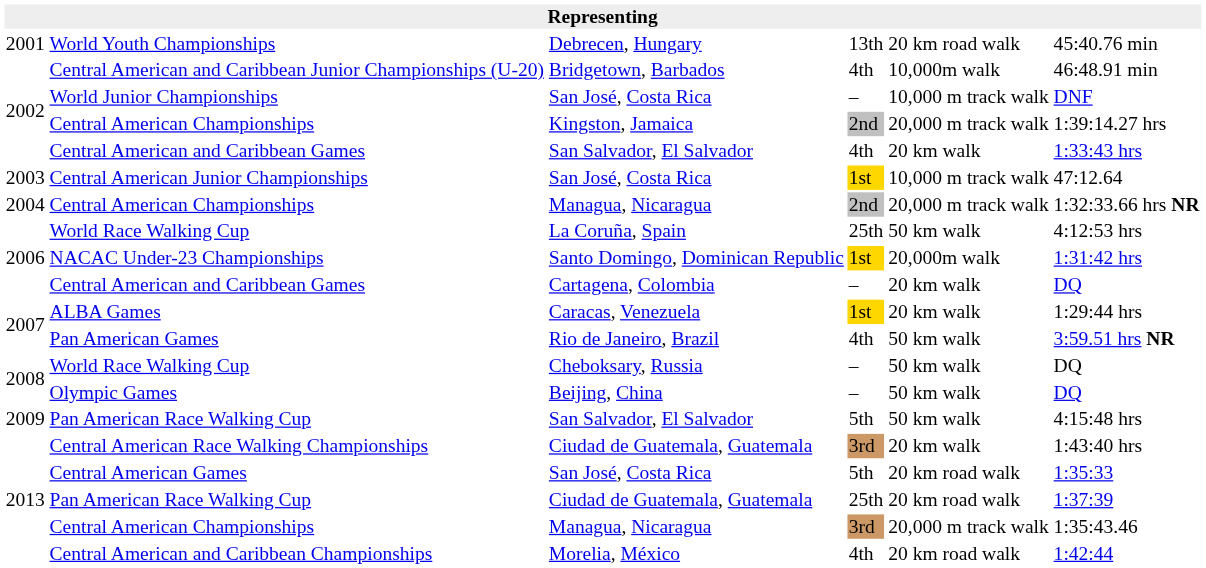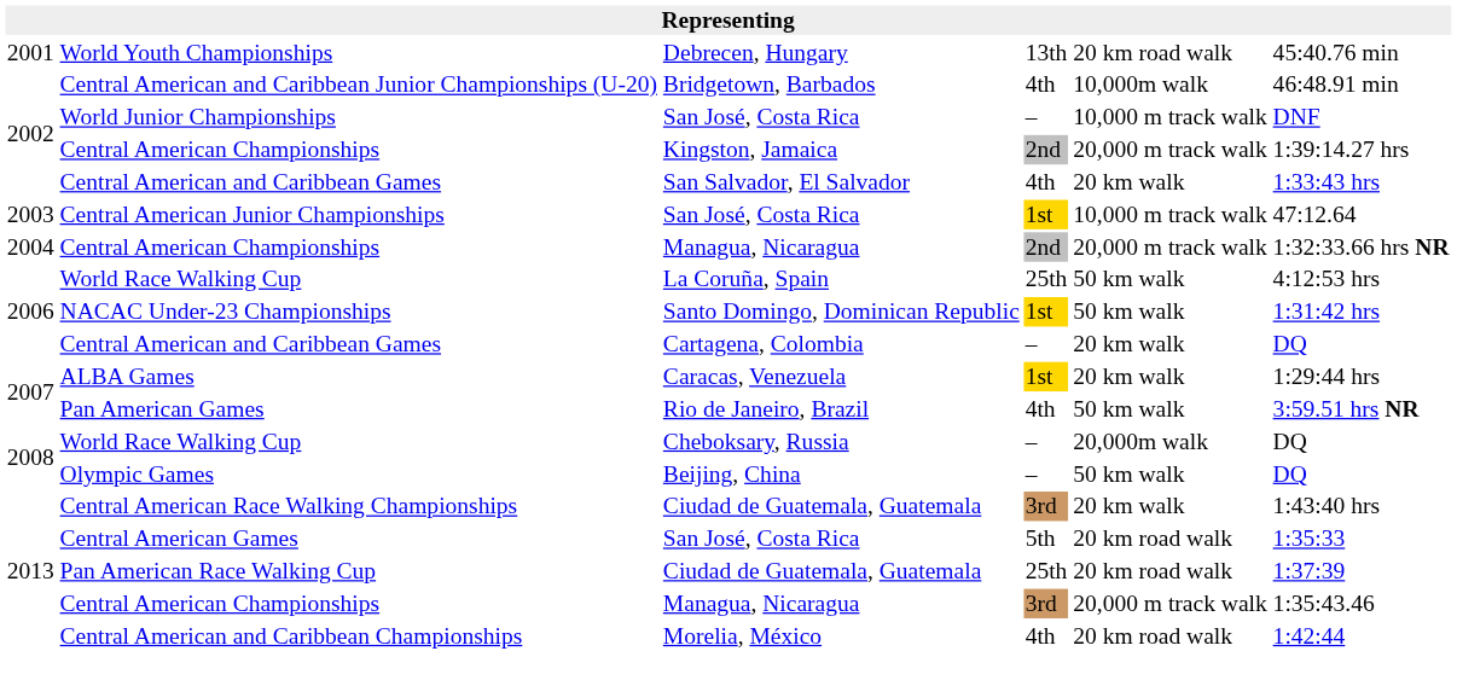NACAC Under-23 Championships | column 5: 20,000m walk -> 50 km walk
2008 / World Race Walking Cup | column 5: 50 km walk -> 20,000m walk
- row: 2009 | Pan American Race Walking Cup | San Salvador, El Salvador | 5th | 50 km walk | 4:15:48 hrs
